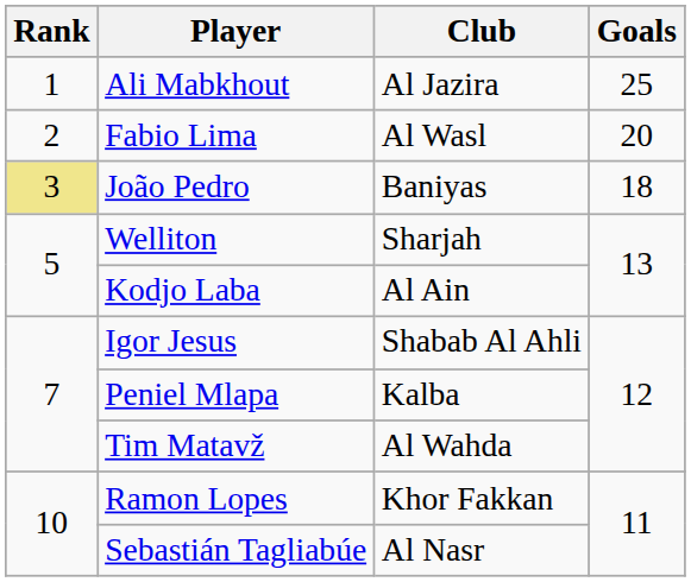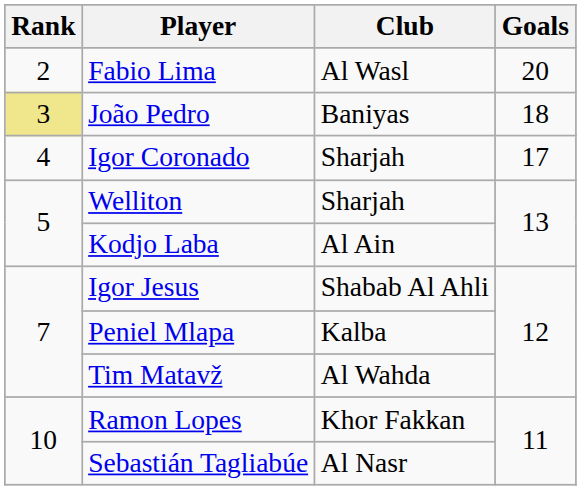- row: 1 | Ali Mabkhout | Al Jazira | 25
+ row: 4 | Igor Coronado | Sharjah | 17
